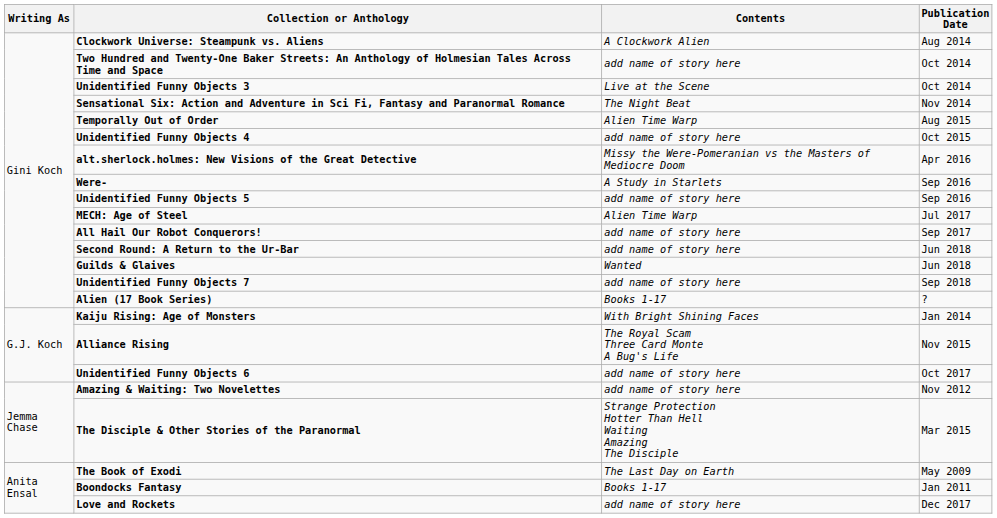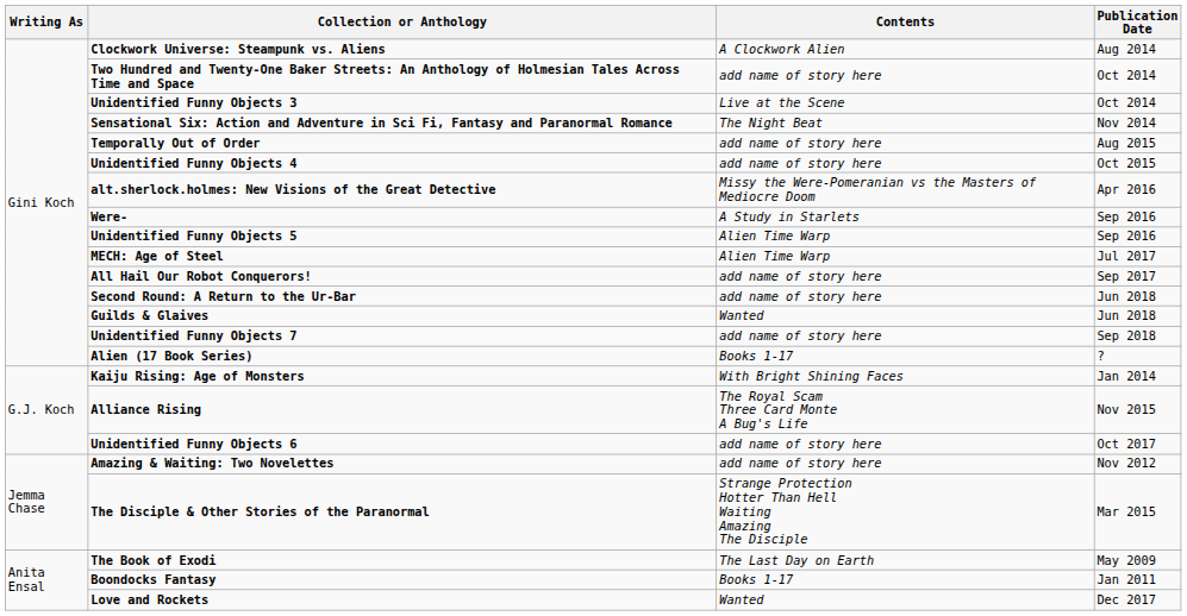Temporally Out of Order | Contents: Alien Time Warp -> add name of story here
Unidentified Funny Objects 5 | Contents: add name of story here -> Alien Time Warp
Love and Rockets | Contents: add name of story here -> Wanted
